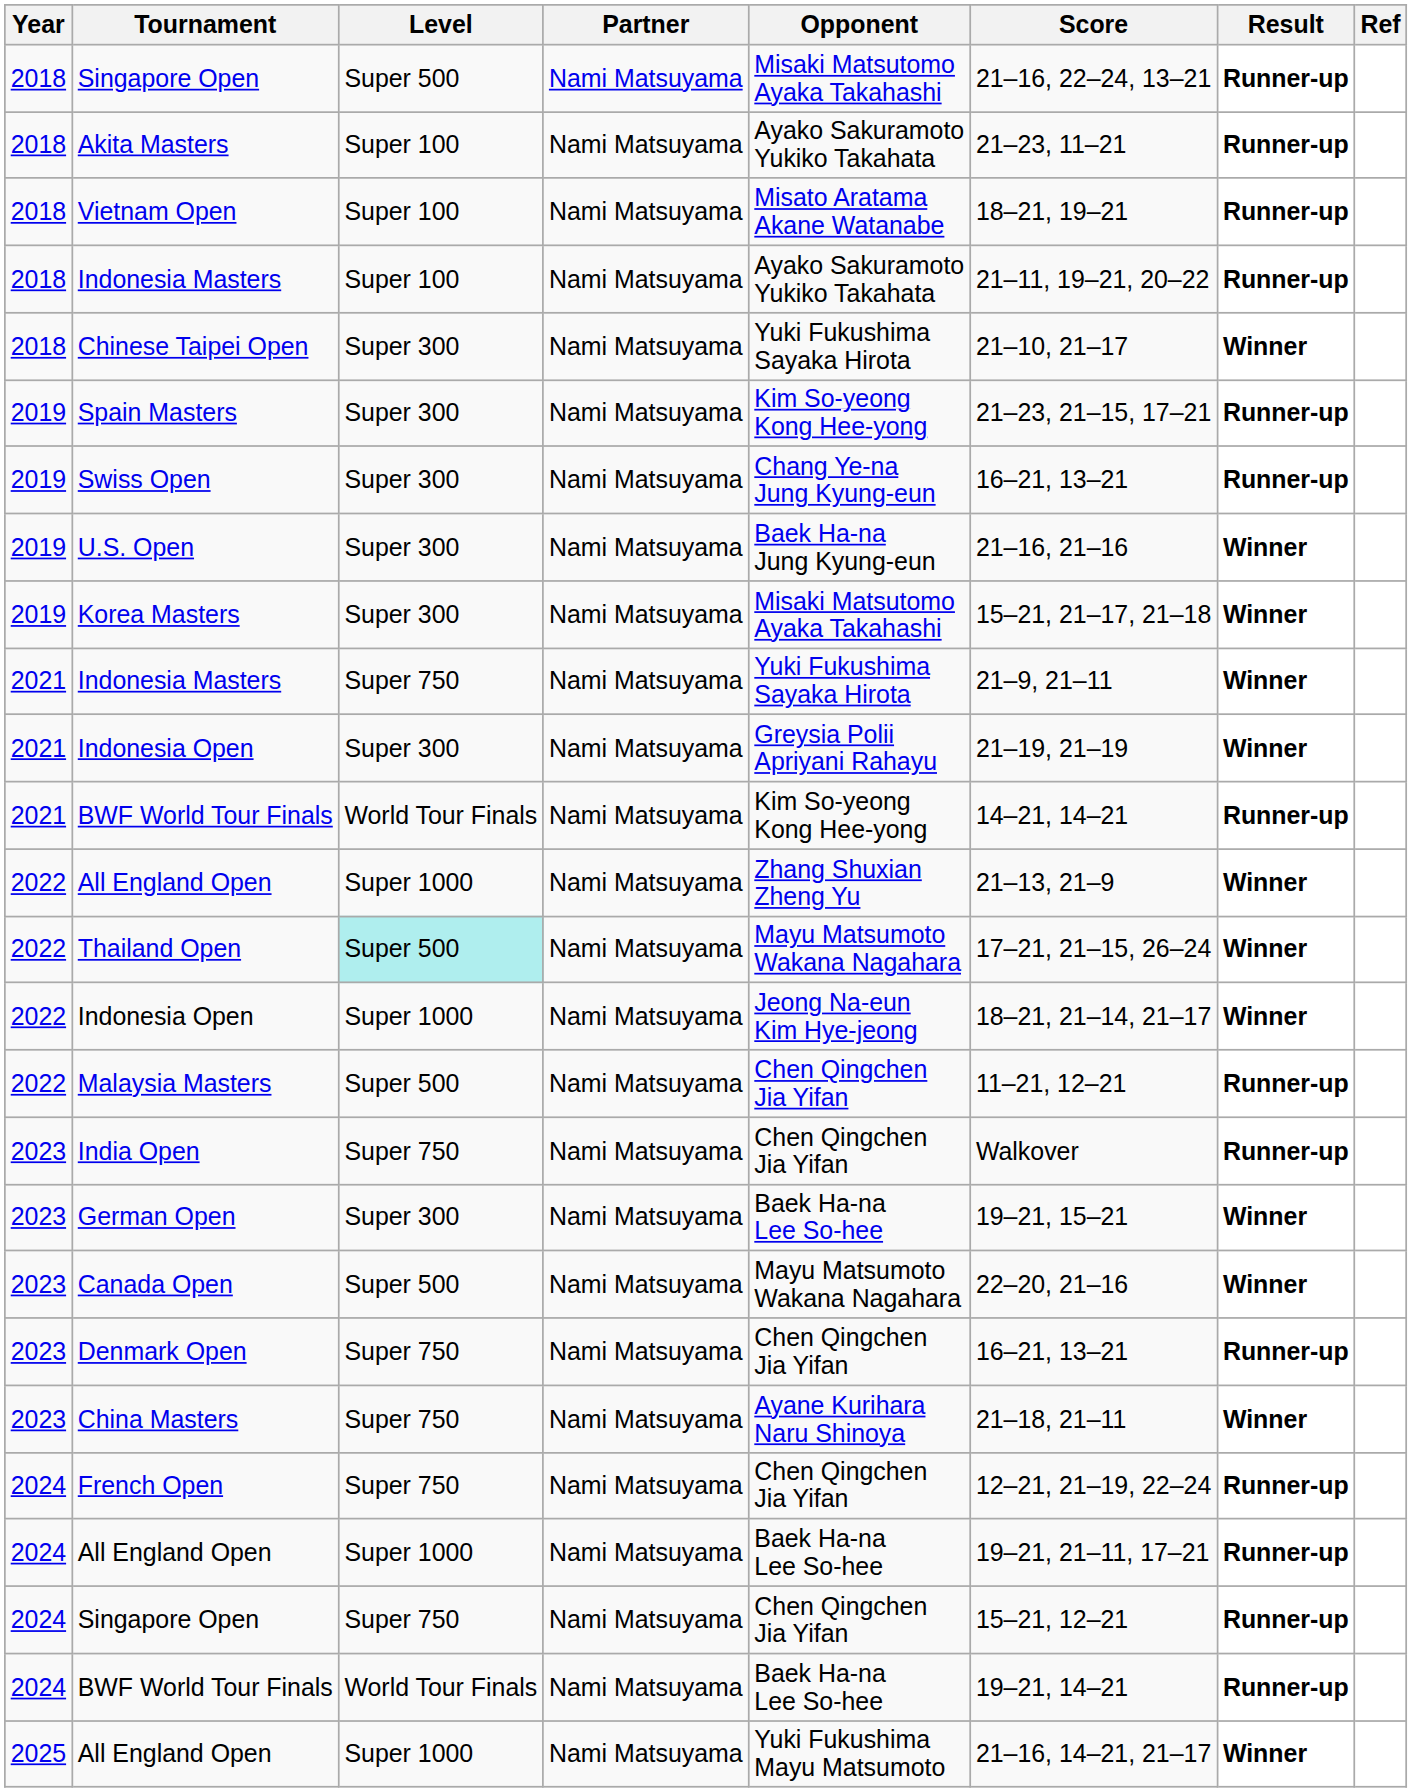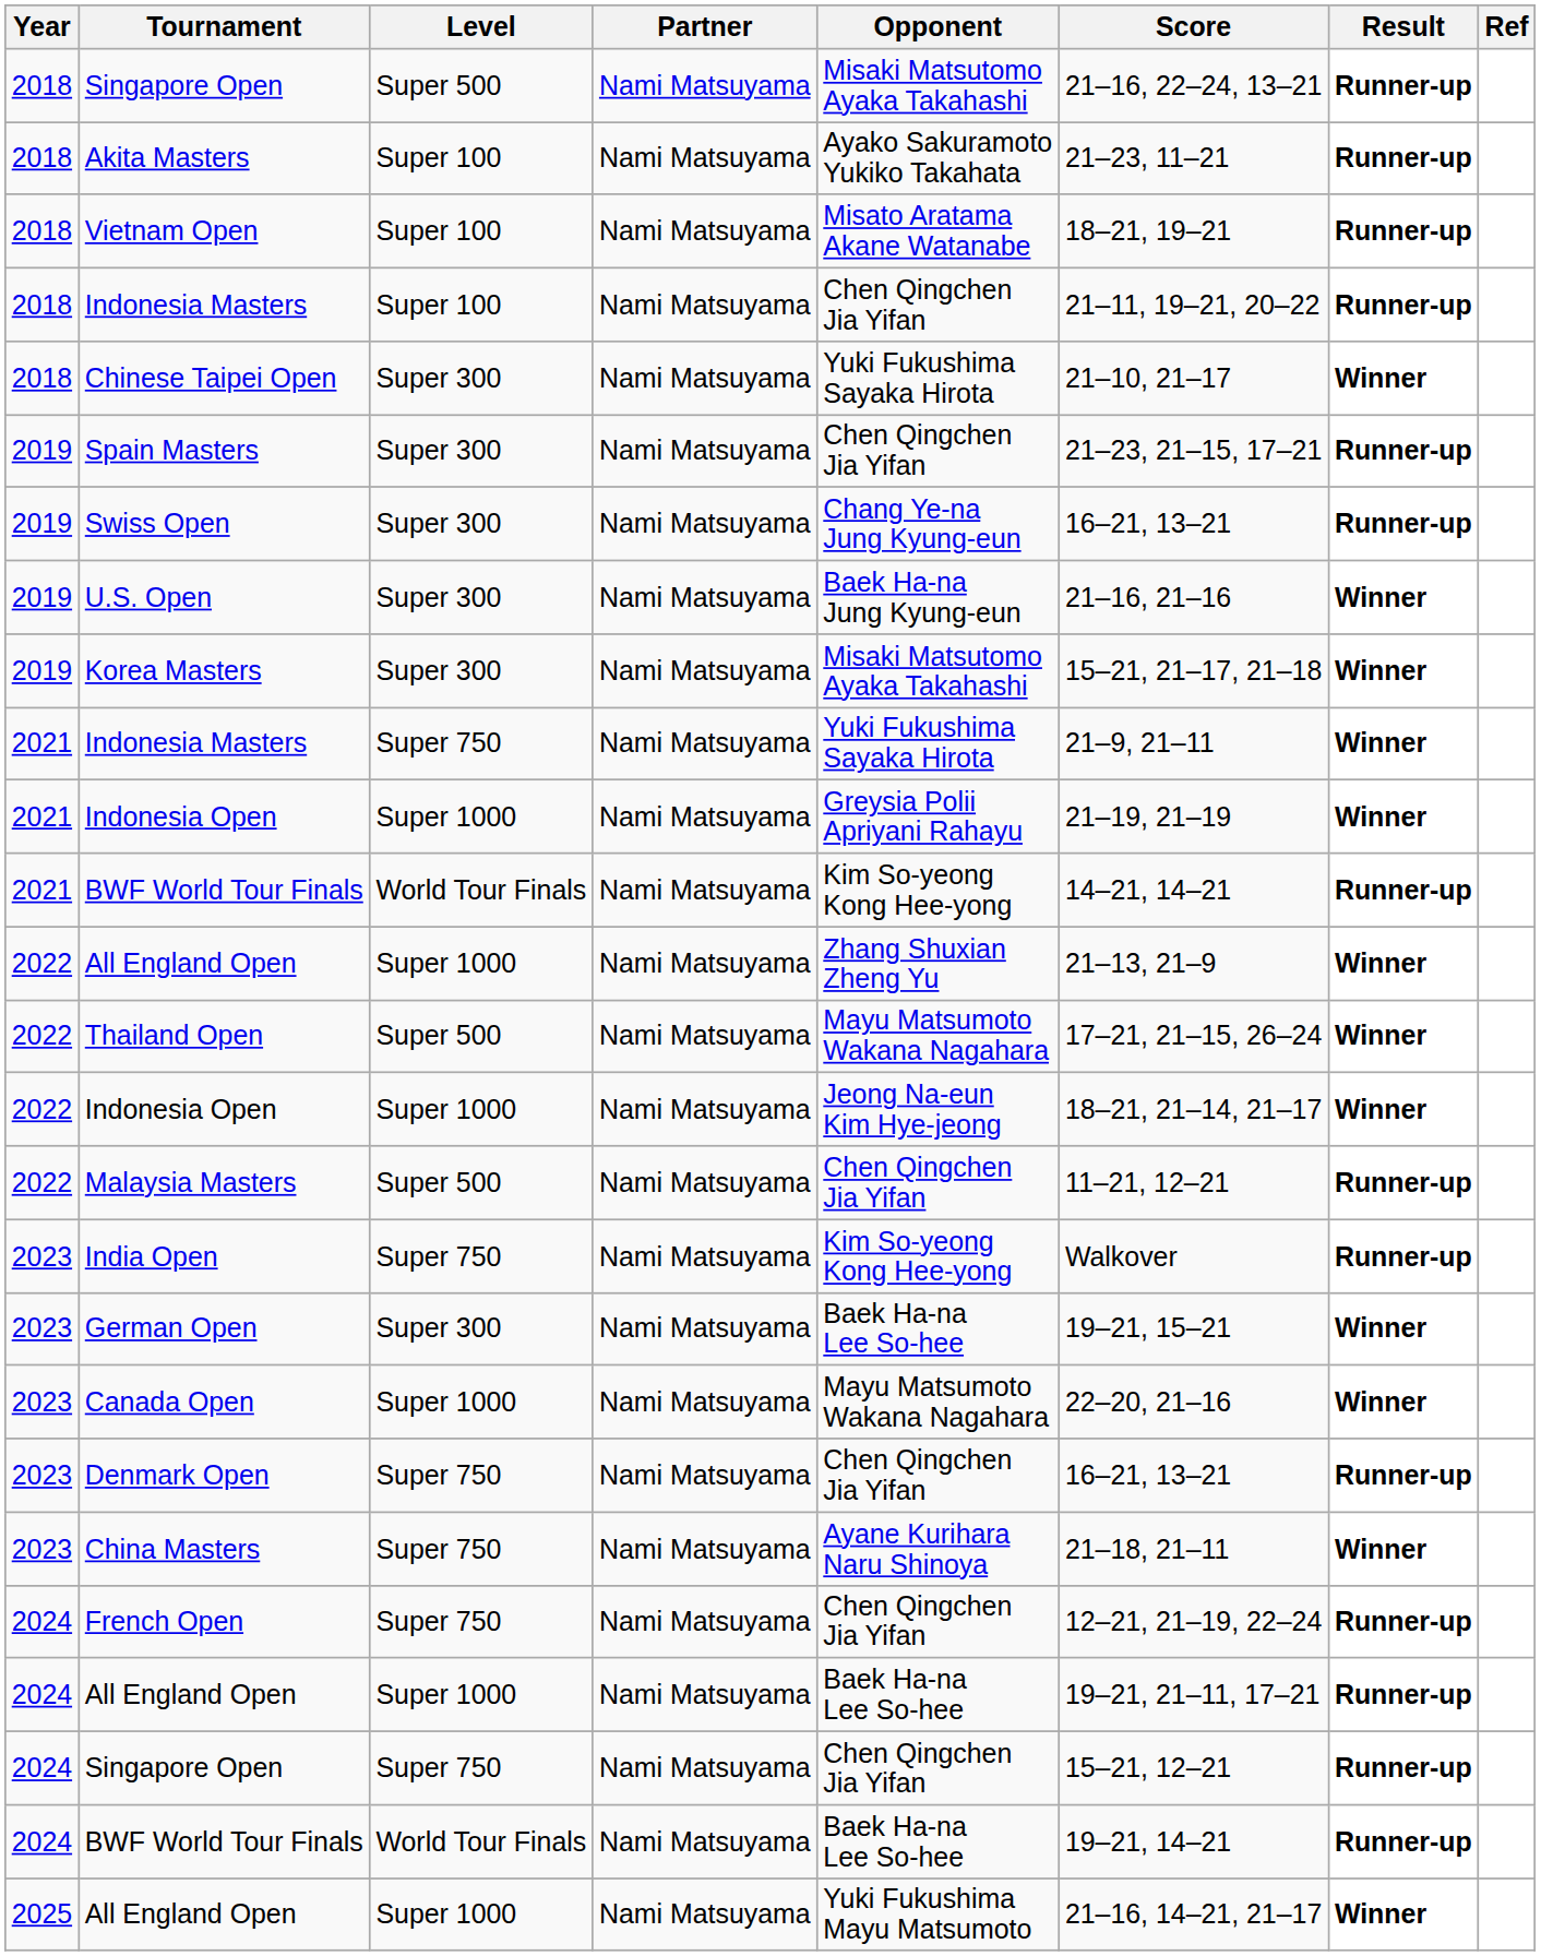2018 / Indonesia Masters | Opponent: Ayako Sakuramoto Yukiko Takahata -> Chen Qingchen Jia Yifan
Spain Masters | Opponent: Kim So-yeong Kong Hee-yong -> Chen Qingchen Jia Yifan
2021 / Indonesia Open | Level: Super 300 -> Super 1000
Thailand Open | Level: paleturquoise background -> no background
India Open | Opponent: Chen Qingchen Jia Yifan -> Kim So-yeong Kong Hee-yong
Canada Open | Level: Super 500 -> Super 1000
